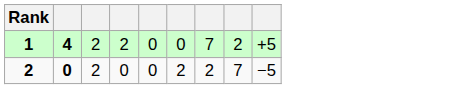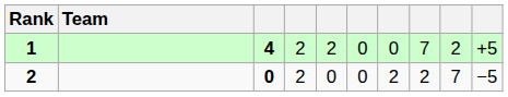+ column: Team
